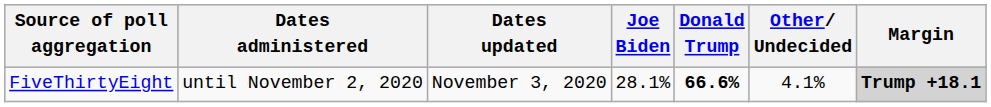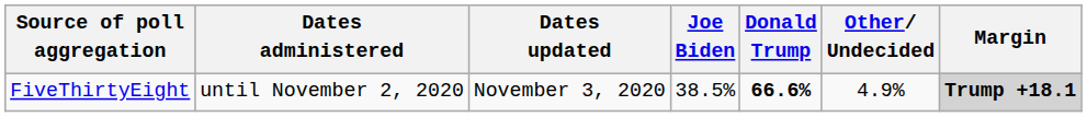FiveThirtyEight | Joe Biden: 28.1% -> 38.5%
FiveThirtyEight | Other/ Undecided: 4.1% -> 4.9%
